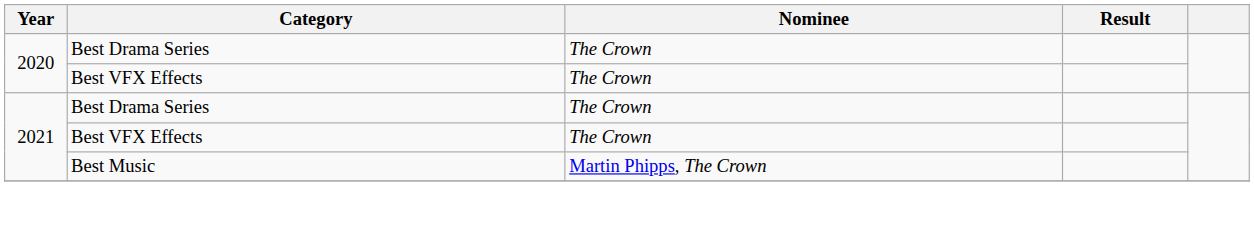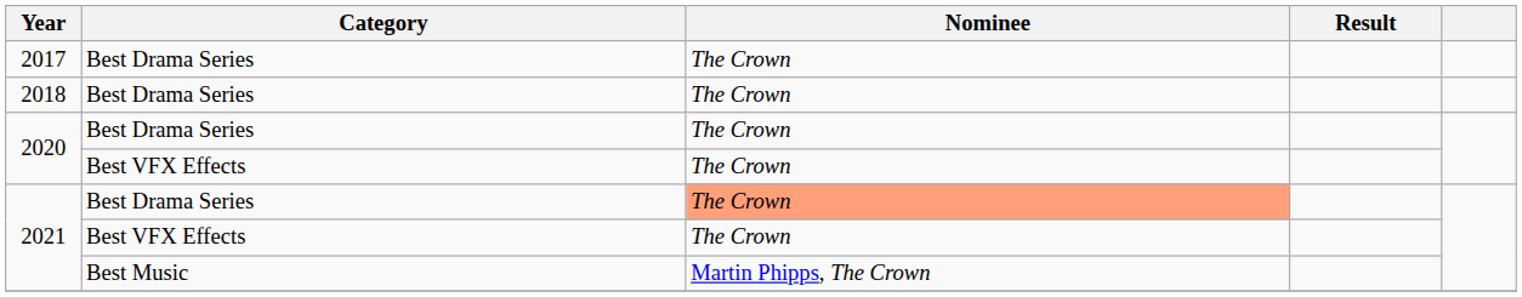+ row: 2017 | Best Drama Series | The Crown
+ row: 2018 | Best Drama Series | The Crown
2021 / Best Drama Series | Nominee: no background -> lightsalmon background
